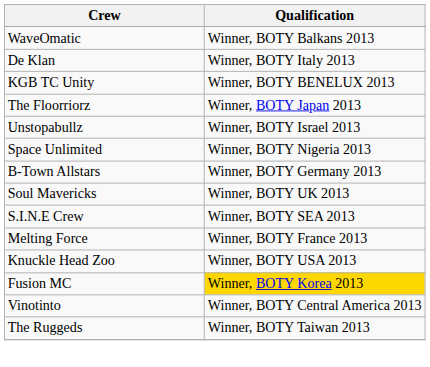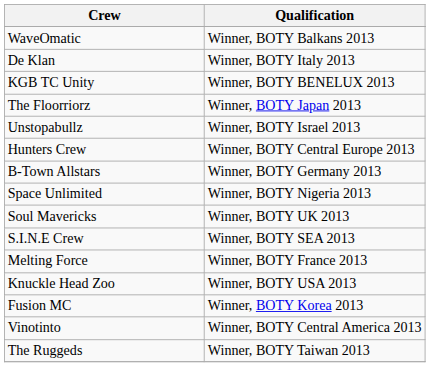+ row: Hunters Crew | Winner, BOTY Central Europe 2013
rows swapped: Space Unlimited <-> B-Town Allstars
Fusion MC | Qualification: gold background -> no background
